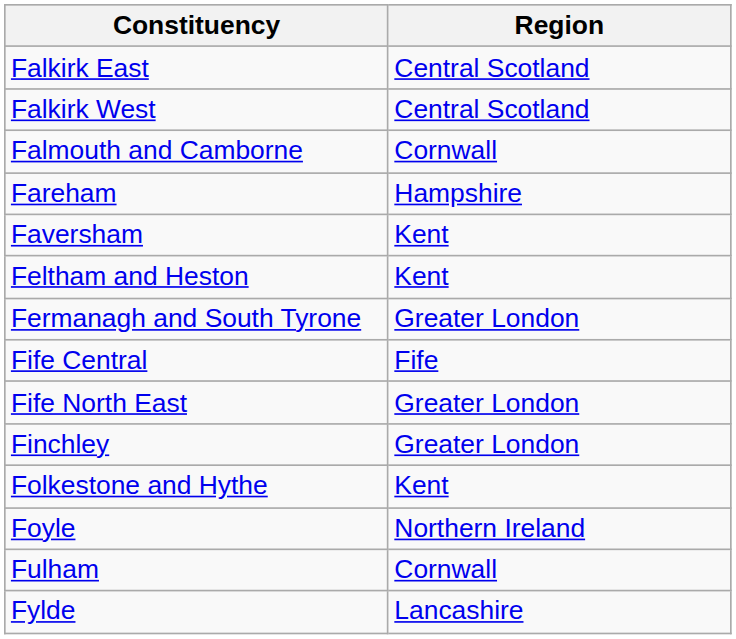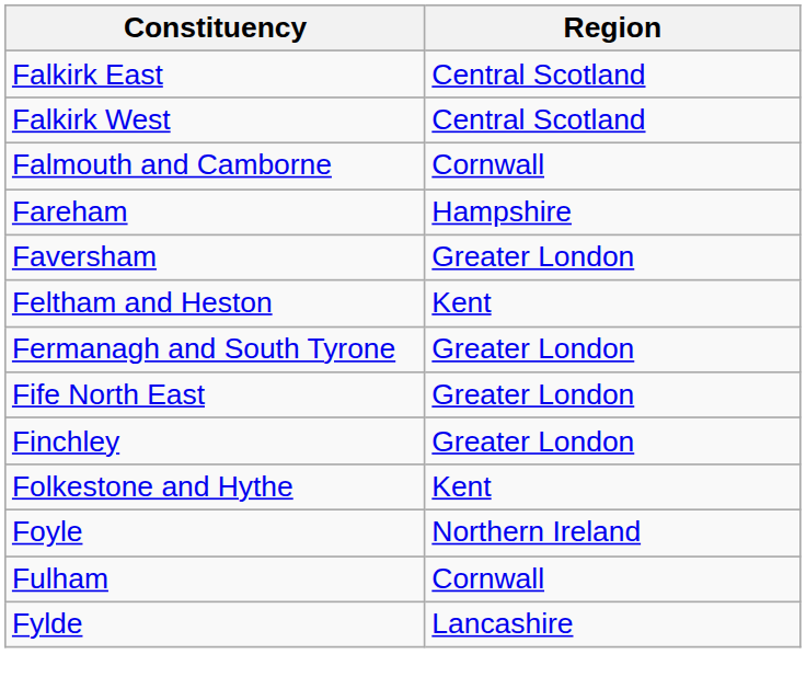Faversham | Region: Kent -> Greater London
- row: Fife Central | Fife
